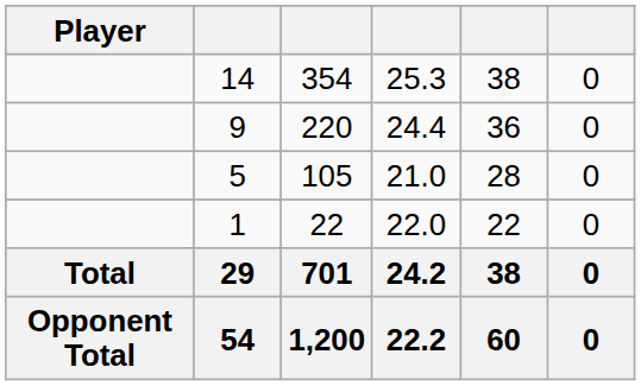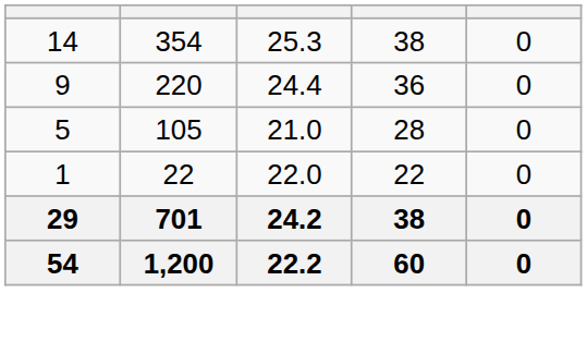- column: Player | Total | Opponent Total
